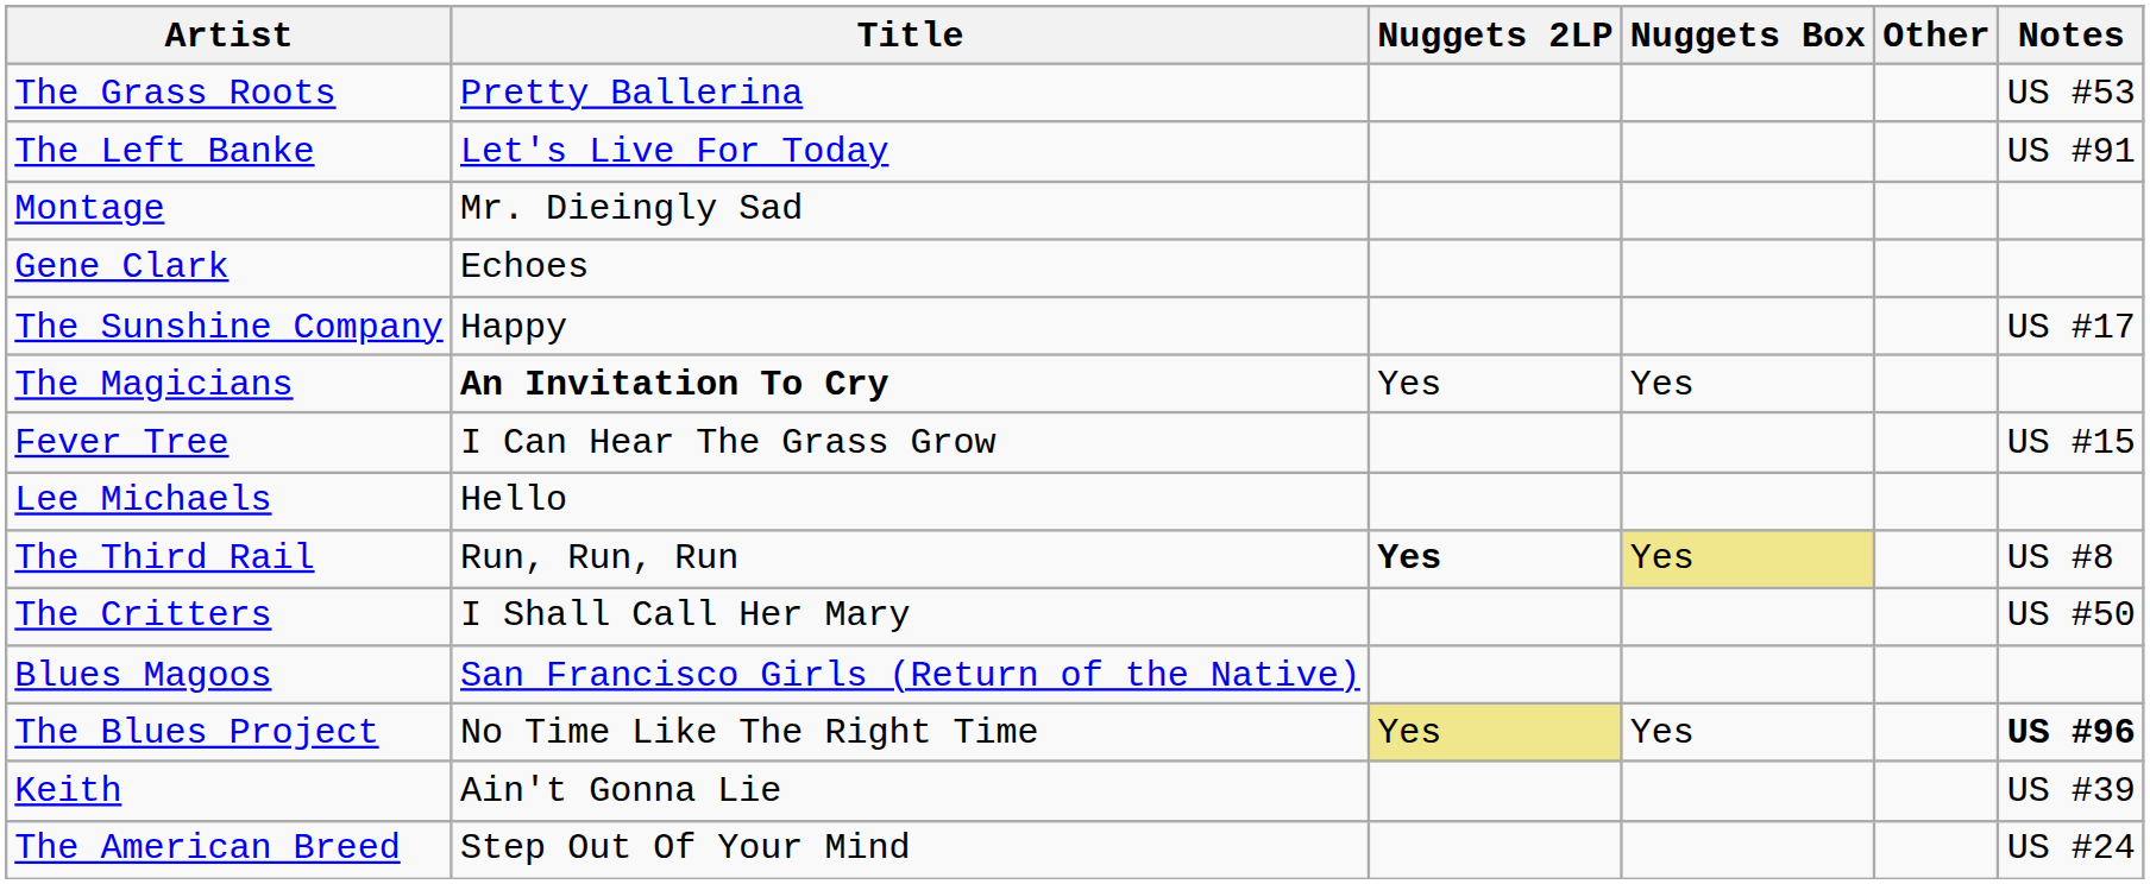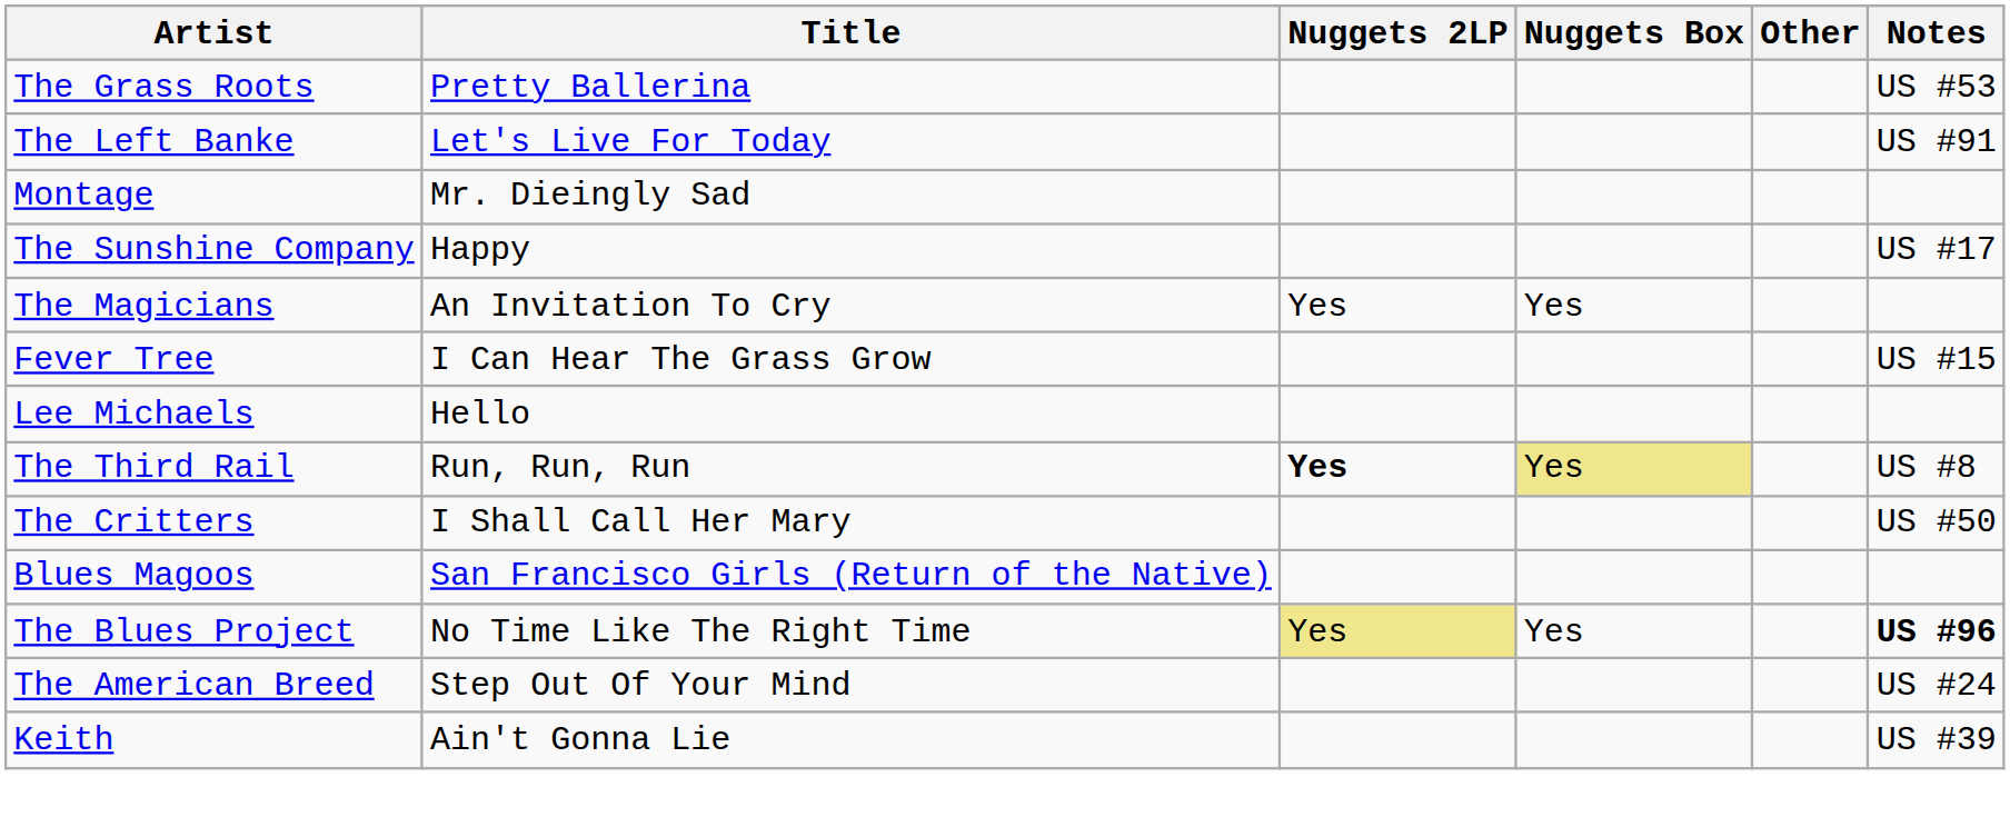- row: Gene Clark | Echoes
The Magicians | Title: bold -> normal
rows swapped: The American Breed <-> Keith
